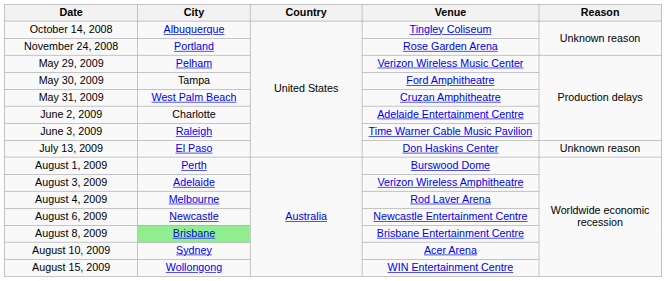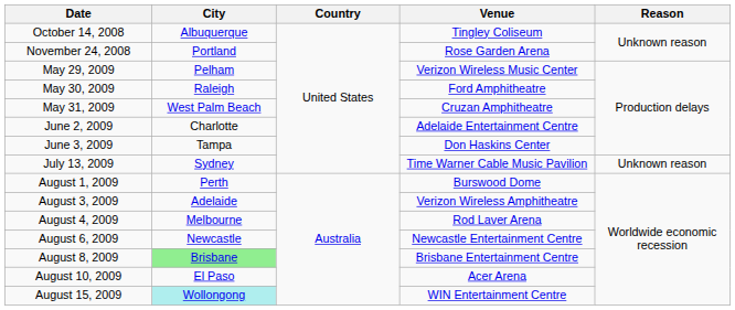May 30, 2009 | City: Tampa -> Raleigh
June 3, 2009 | City: Raleigh -> Tampa
June 3, 2009 | Venue: Time Warner Cable Music Pavilion -> Don Haskins Center
July 13, 2009 | City: El Paso -> Sydney
July 13, 2009 | Venue: Don Haskins Center -> Time Warner Cable Music Pavilion
August 10, 2009 | City: Sydney -> El Paso
August 15, 2009 | City: no background -> paleturquoise background
